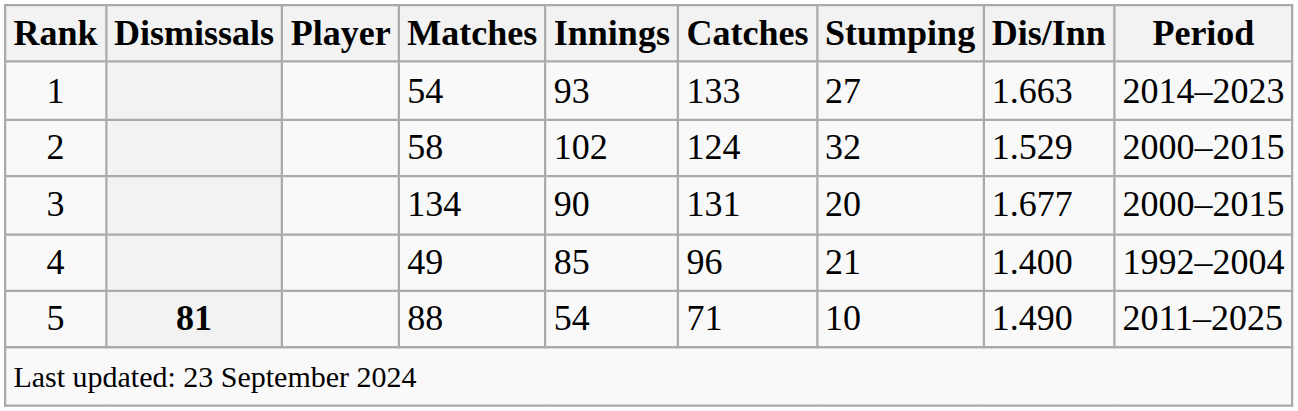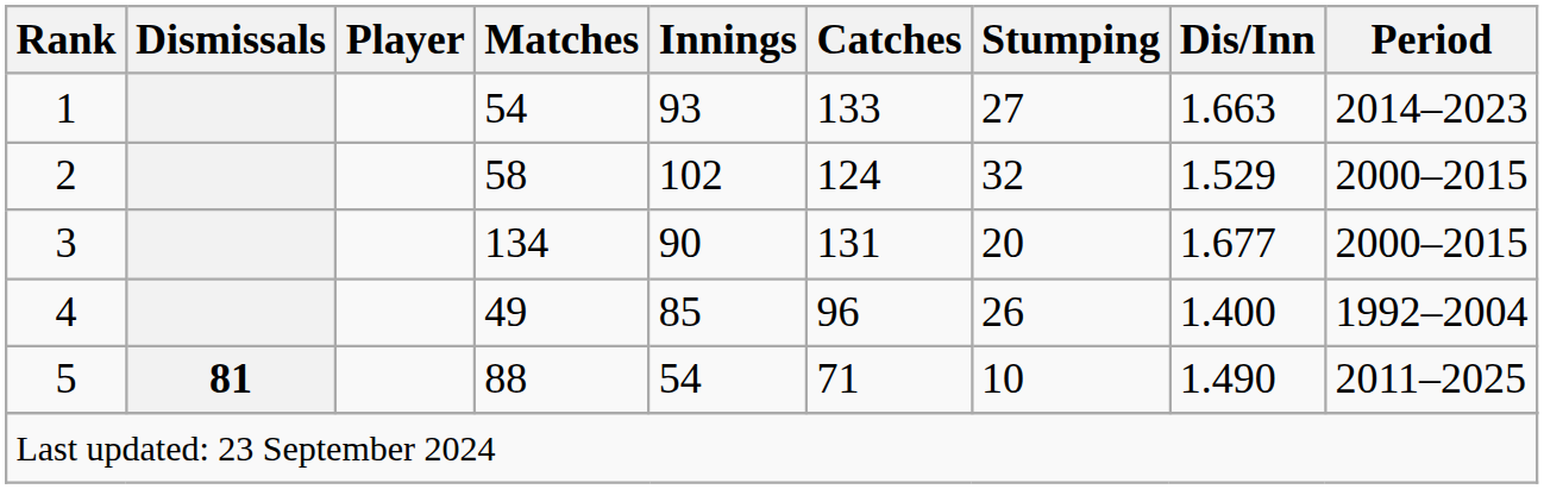4 | Stumping: 21 -> 26
